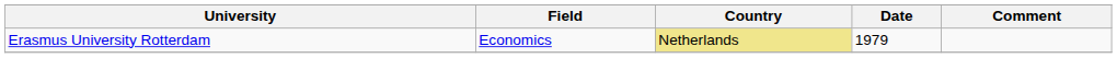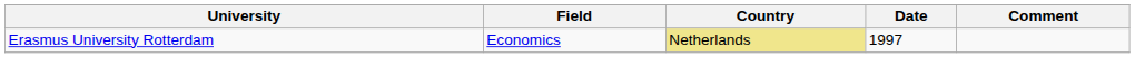Erasmus University Rotterdam | Date: 1979 -> 1997
